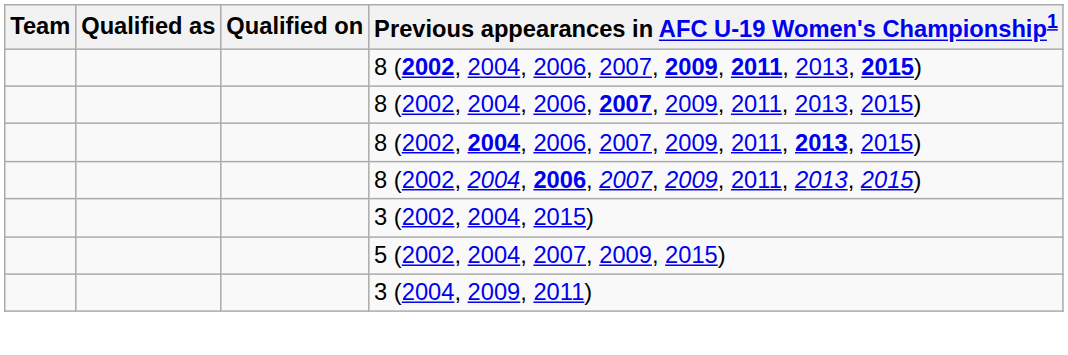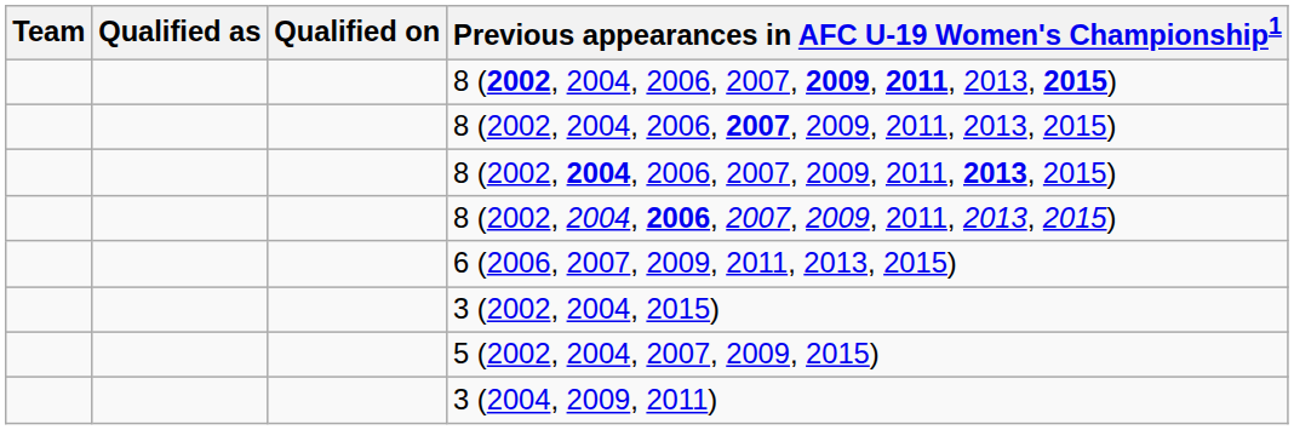+ row: 6 (2006, 2007, 2009, 2011, 2013, 2015)
